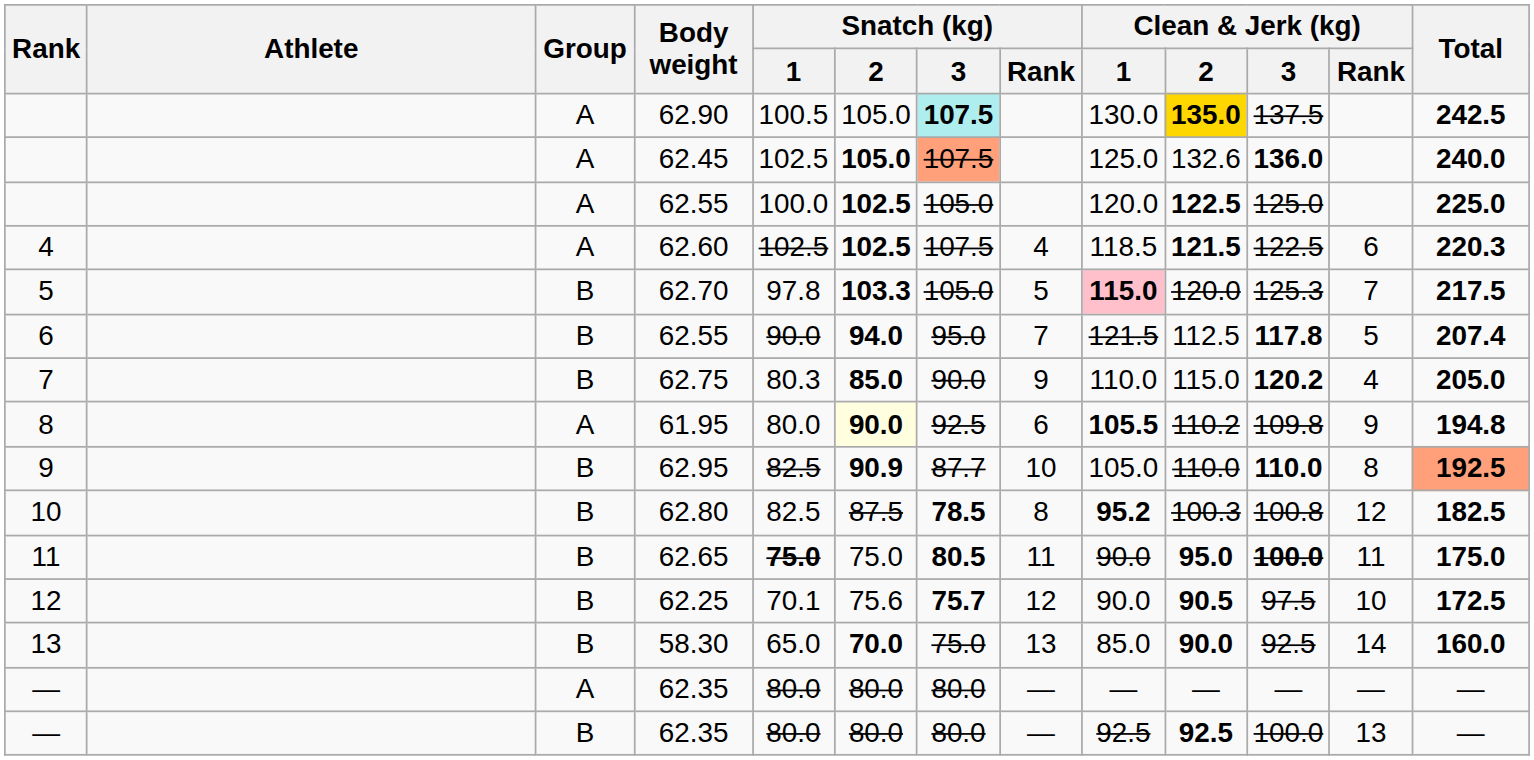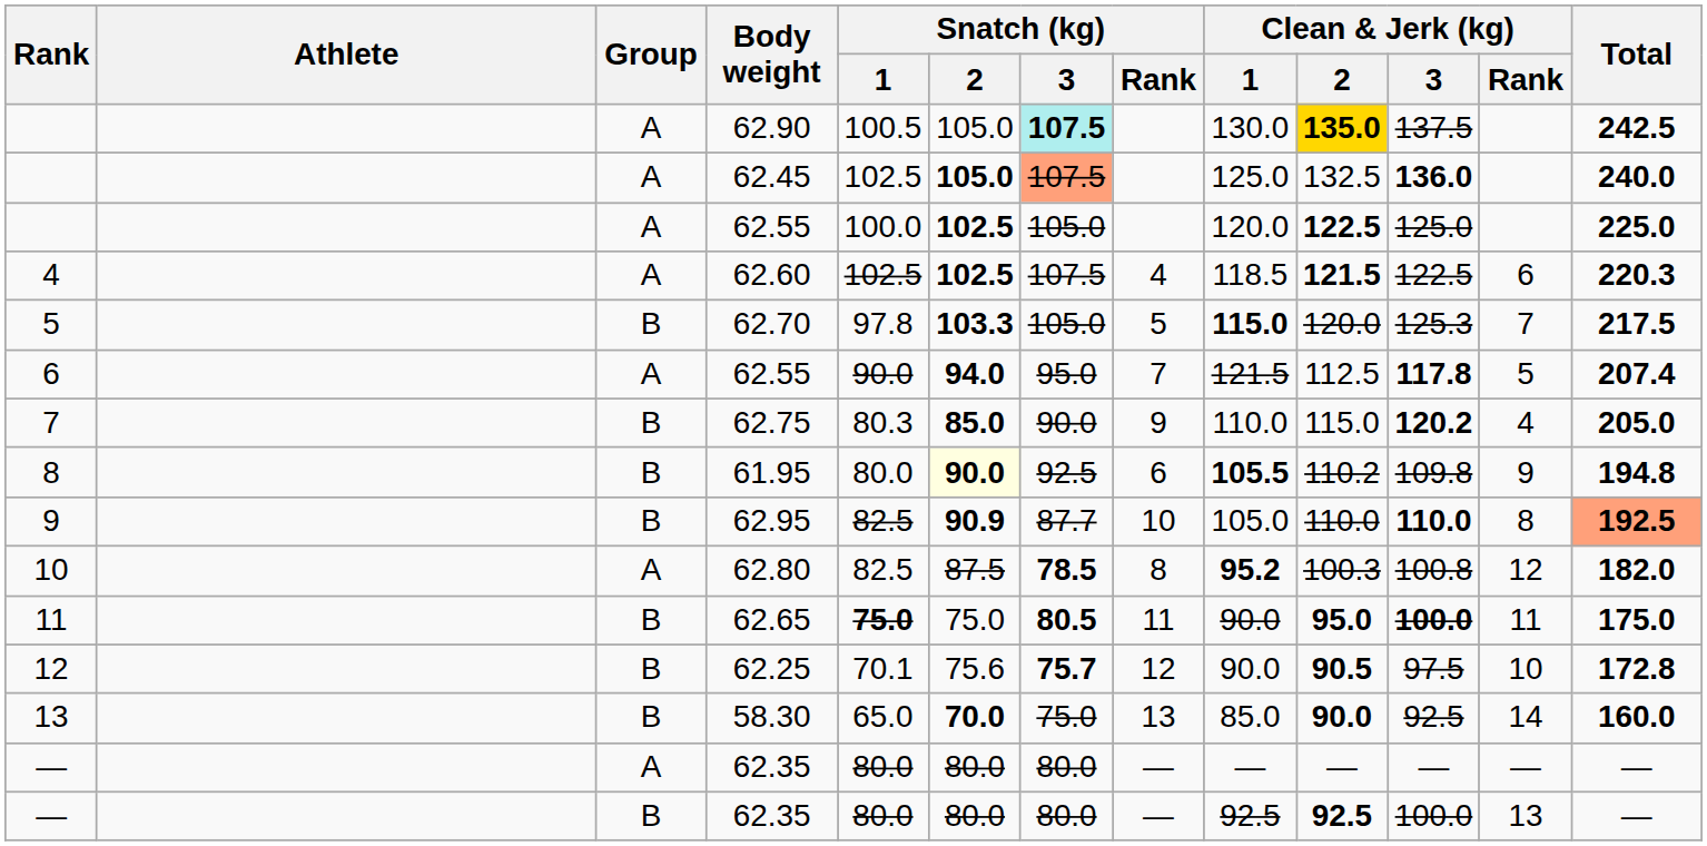62.45 | Clean & Jerk (kg) / 2: 132.6 -> 132.5
62.70 | Clean & Jerk (kg) / 1: pink background -> no background
6 / 62.55 | Group: B -> A
61.95 | Group: A -> B
62.80 | Group: B -> A
62.80 | Total: 182.5 -> 182.0
62.25 | Total: 172.5 -> 172.8
